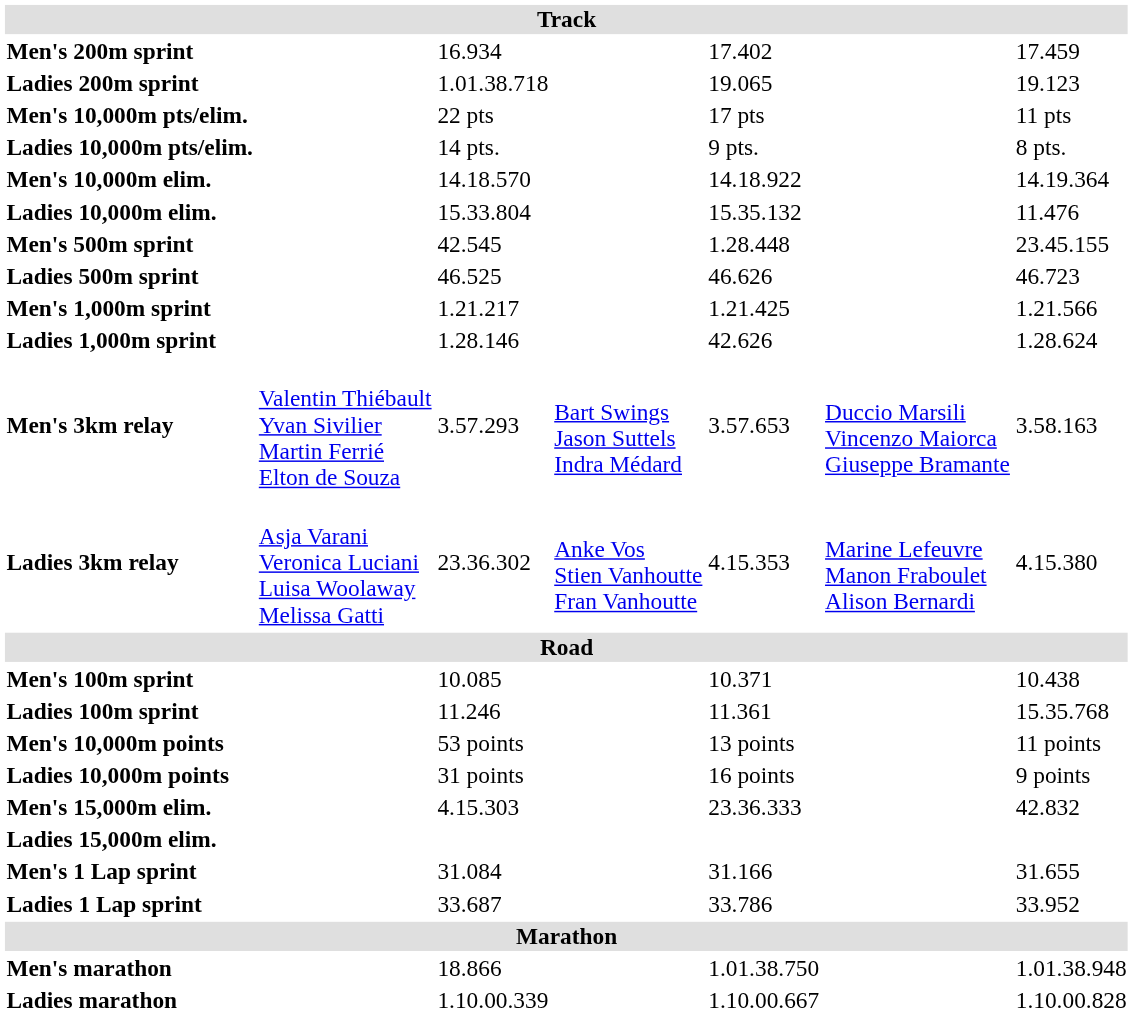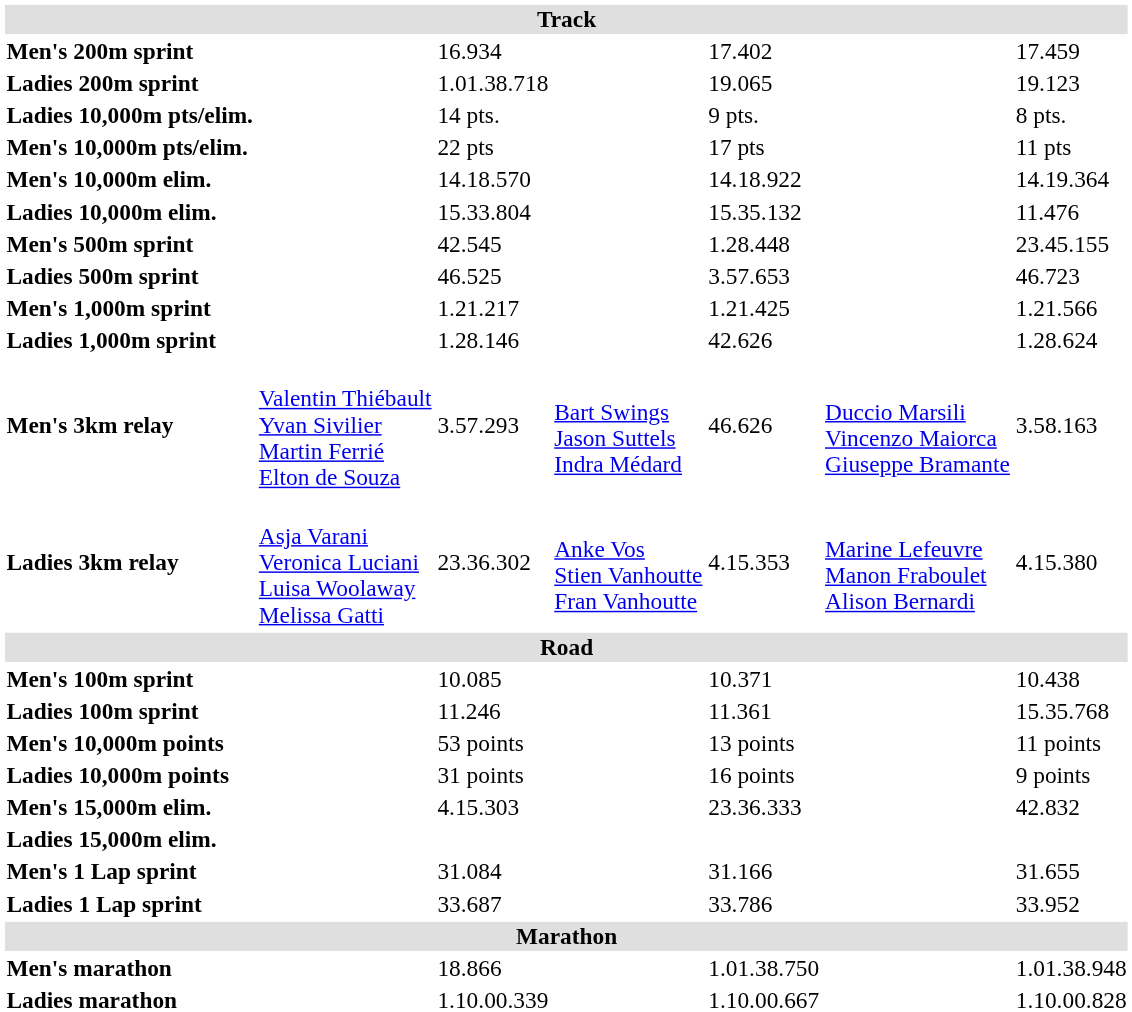rows swapped: Men's 10,000m pts/elim. <-> Ladies 10,000m pts/elim.
Ladies 500m sprint | column 5: 46.626 -> 3.57.653
Men's 3km relay | column 5: 3.57.653 -> 46.626
